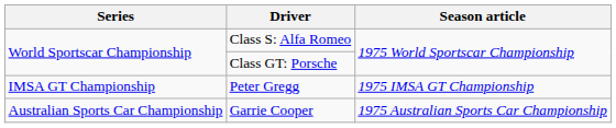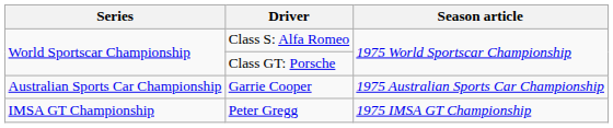rows swapped: Garrie Cooper <-> Peter Gregg
